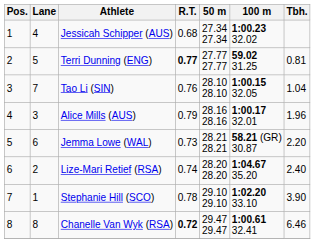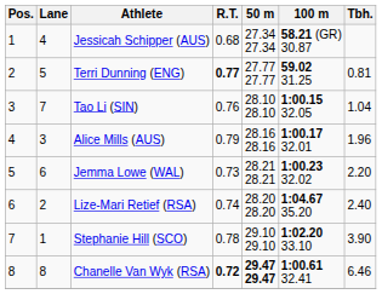Jessicah Schipper (AUS) | 100 m: 1:00.23 32.02 -> 58.21 (GR) 30.87
Jemma Lowe (WAL) | 100 m: 58.21 (GR) 30.87 -> 1:00.23 32.02
Chanelle Van Wyk (RSA) | 50 m: normal -> bold
